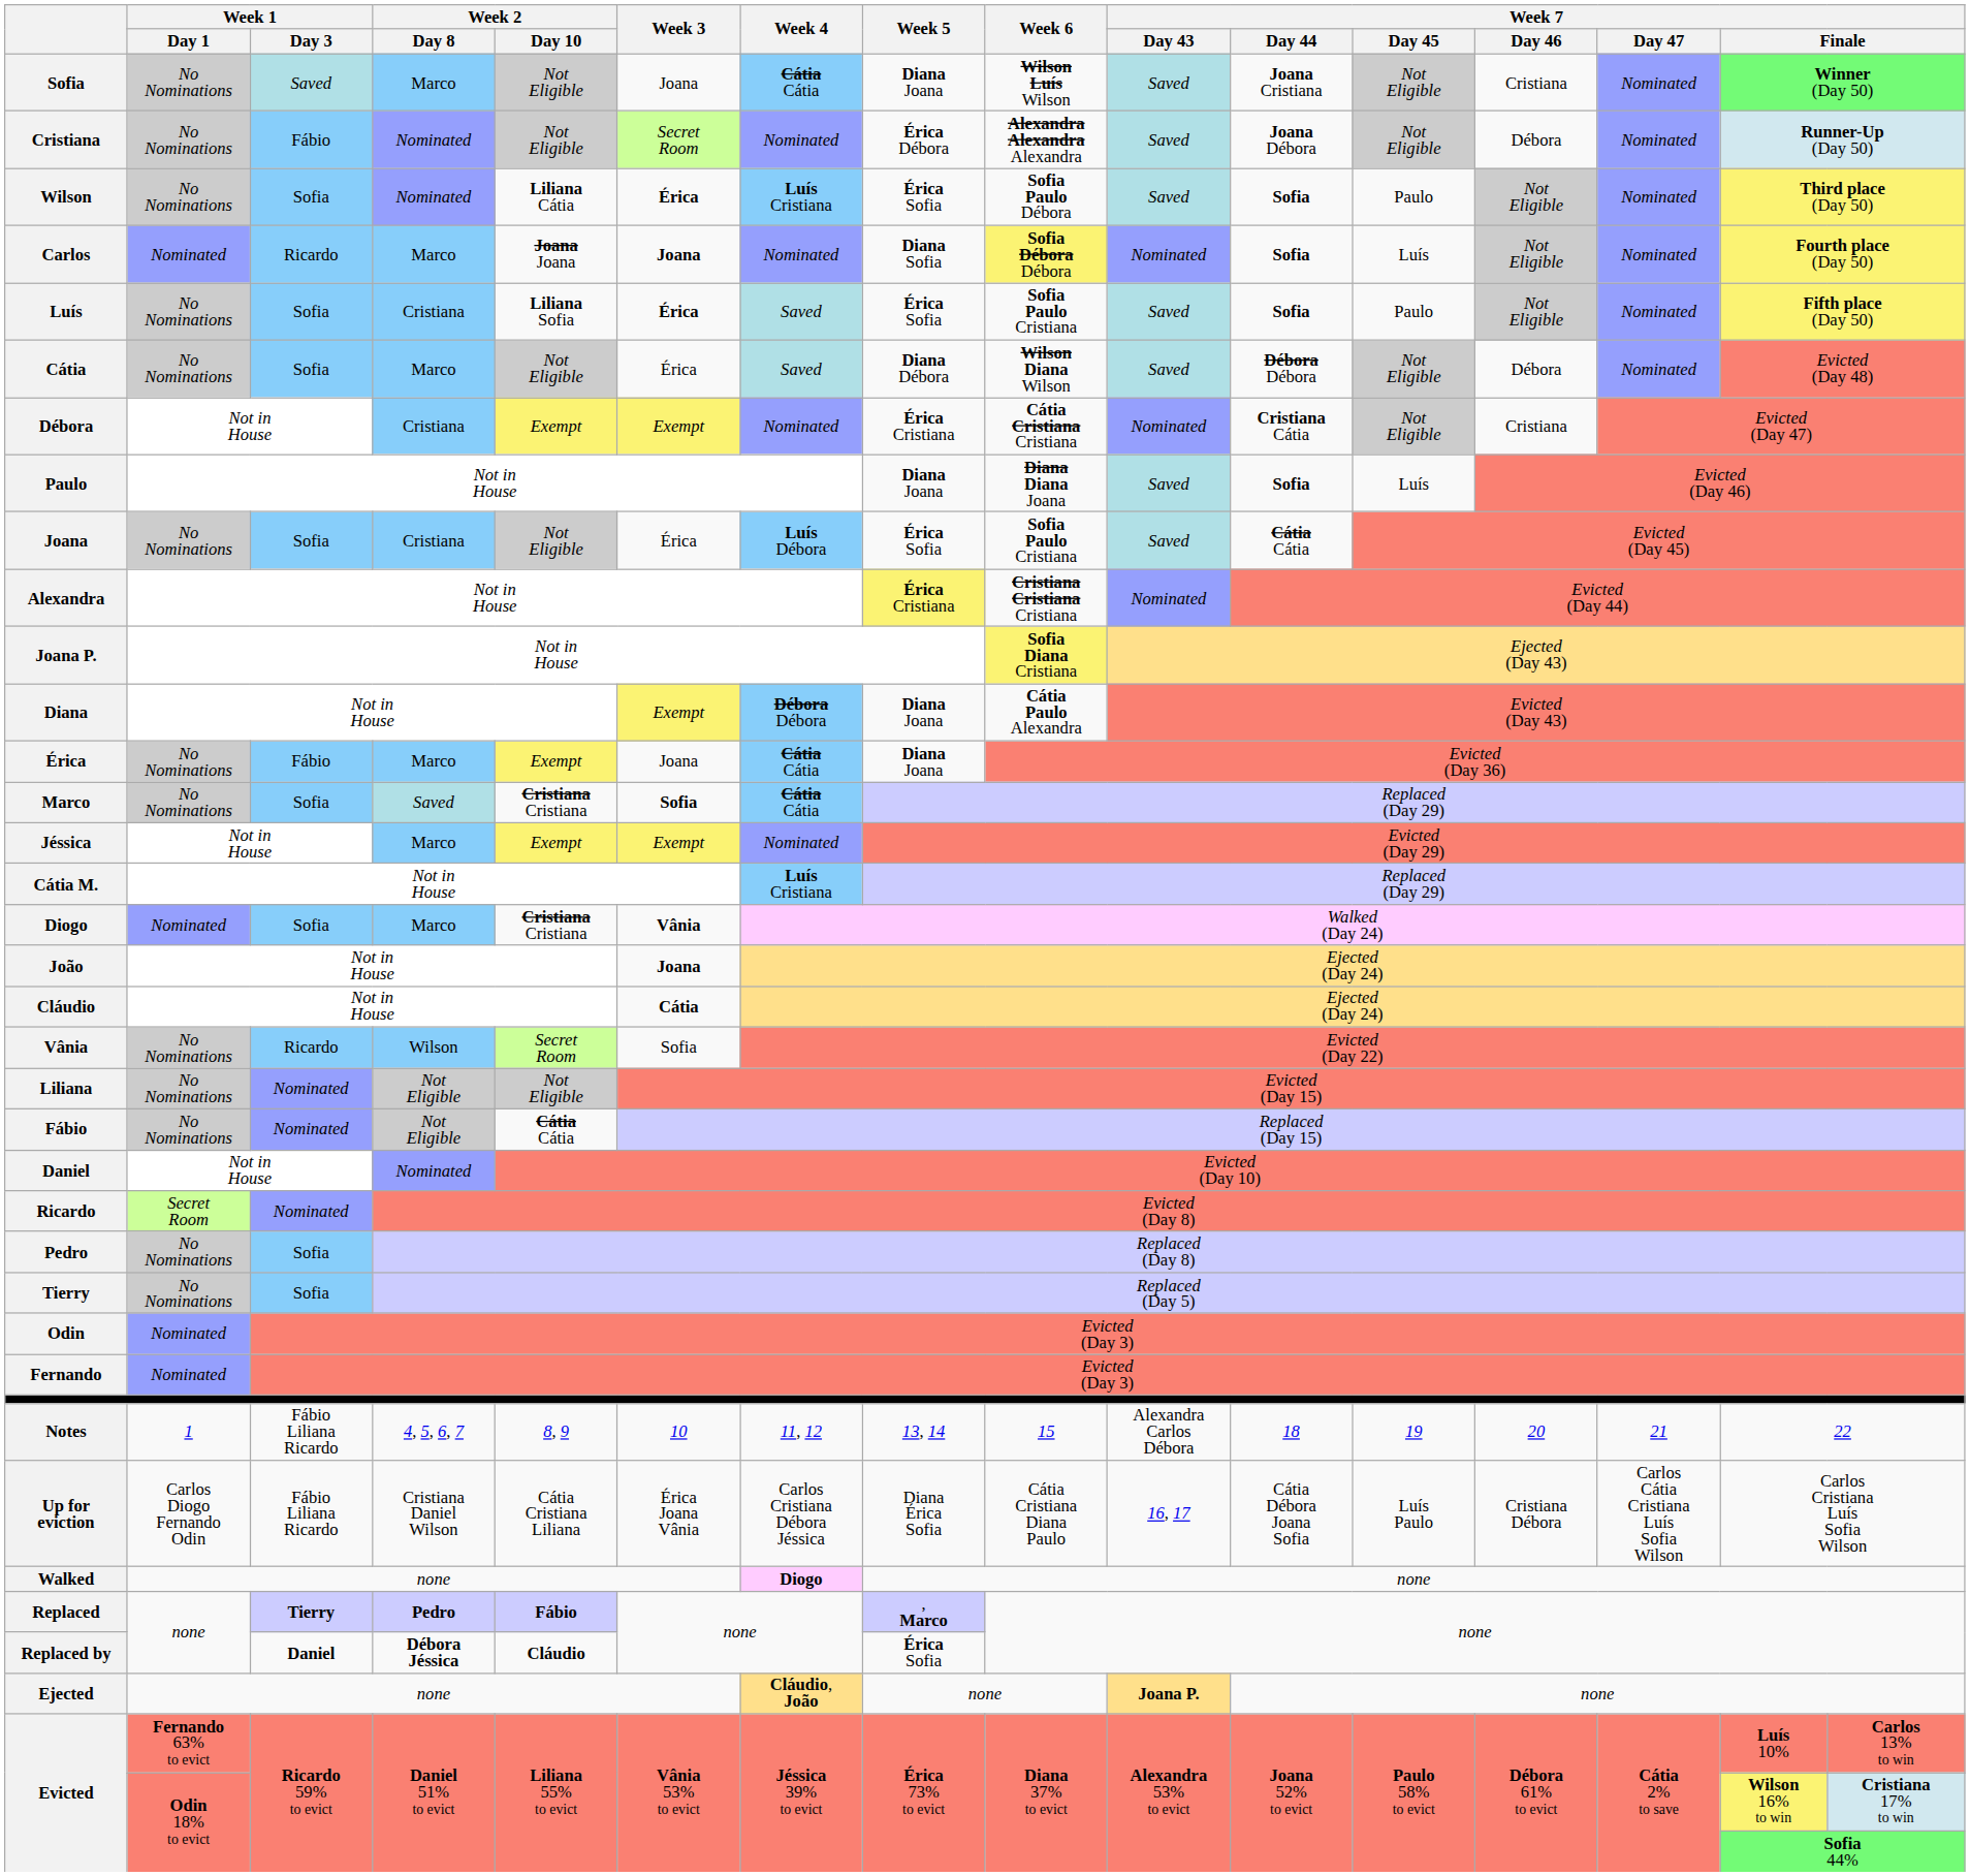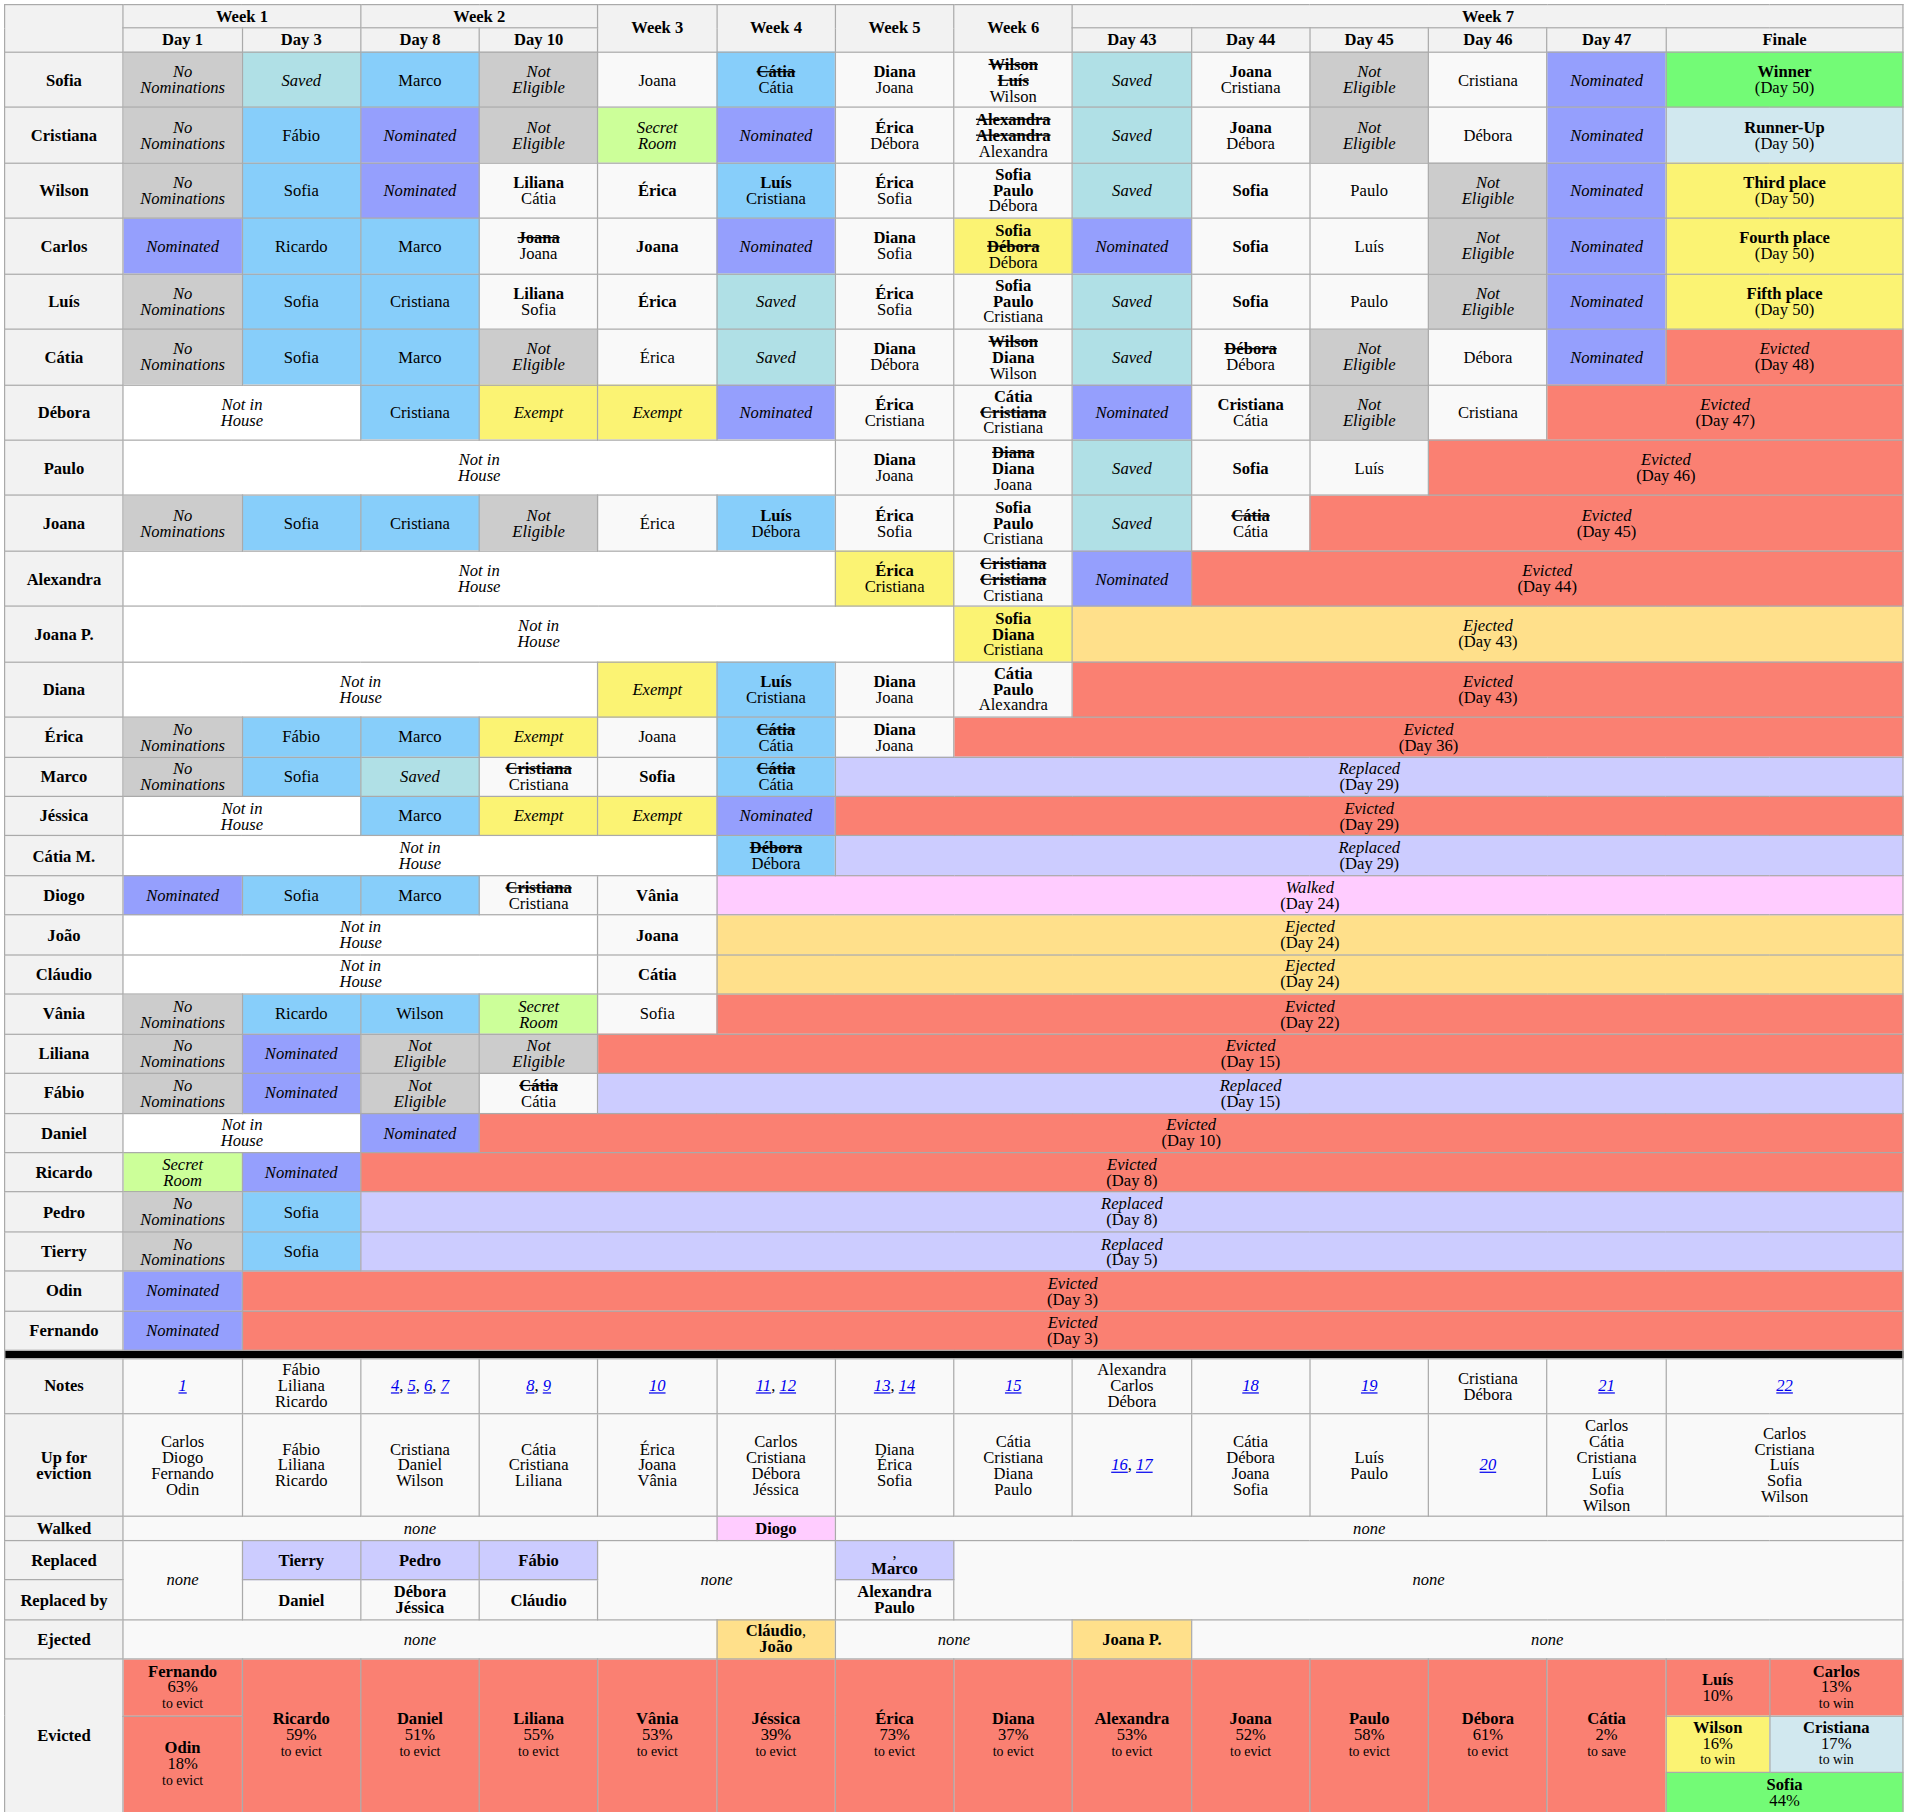Diana | Week 4: Débora Débora -> Luís Cristiana
Cátia M. | Week 4: Luís Cristiana -> Débora Débora
Notes | Week 7 / Day 46: 20 -> Cristiana Débora
Up for eviction | Week 7 / Day 46: Cristiana Débora -> 20
Replaced by | Week 5: Érica Sofia -> Alexandra Paulo
